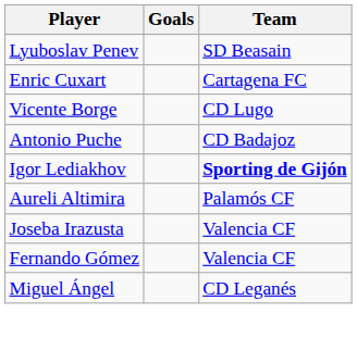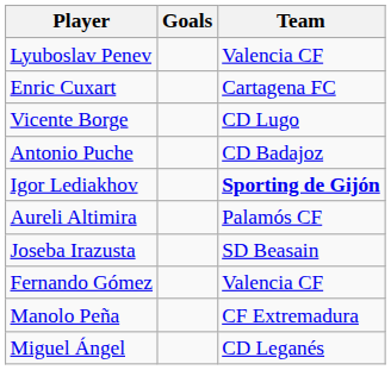Lyuboslav Penev | Team: SD Beasain -> Valencia CF
Joseba Irazusta | Team: Valencia CF -> SD Beasain
+ row: Manolo Peña | CF Extremadura
